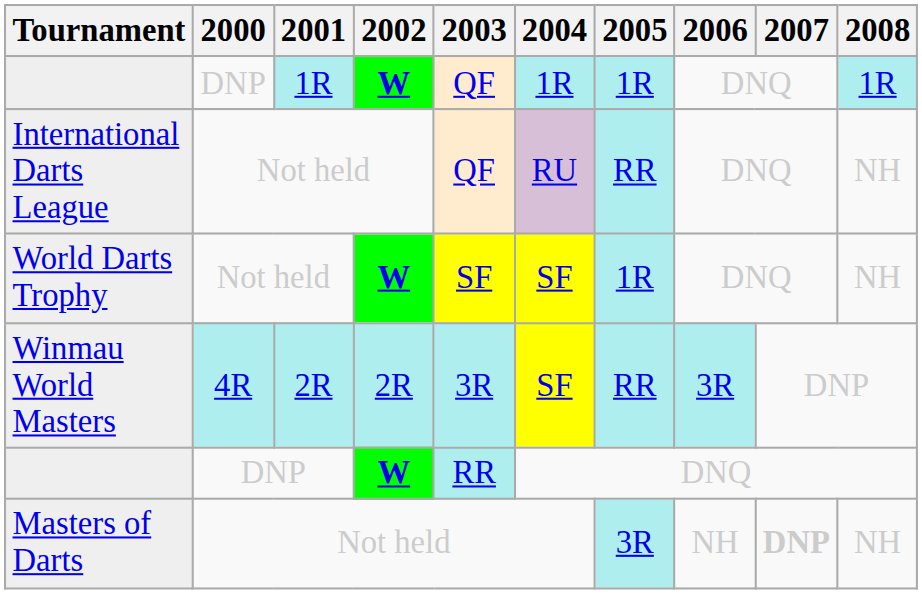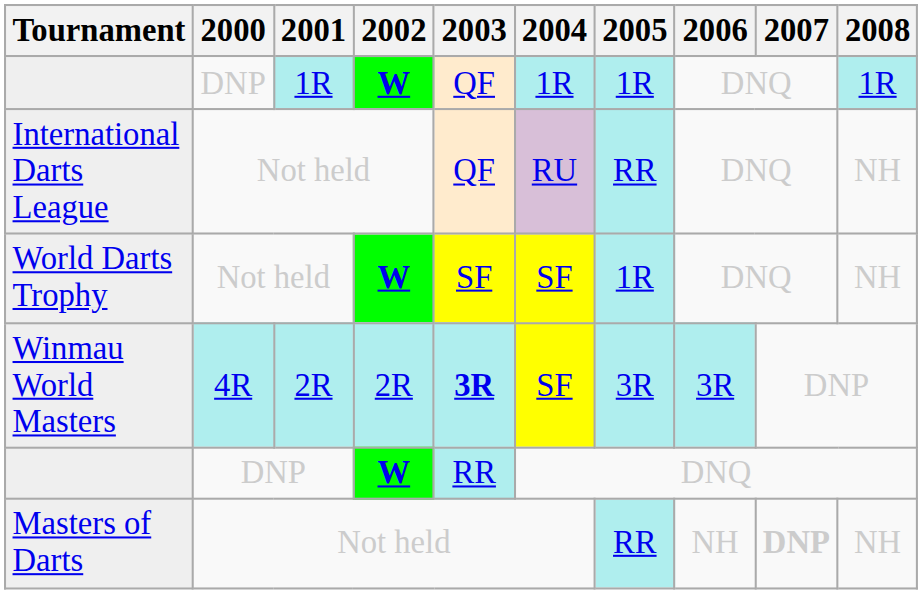Winmau World Masters | 2003: normal -> bold
Winmau World Masters | 2005: RR -> 3R
Masters of Darts | 2005: 3R -> RR
